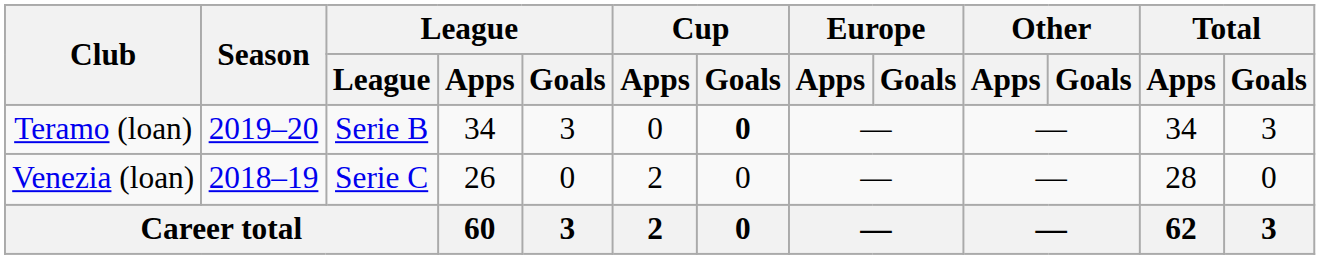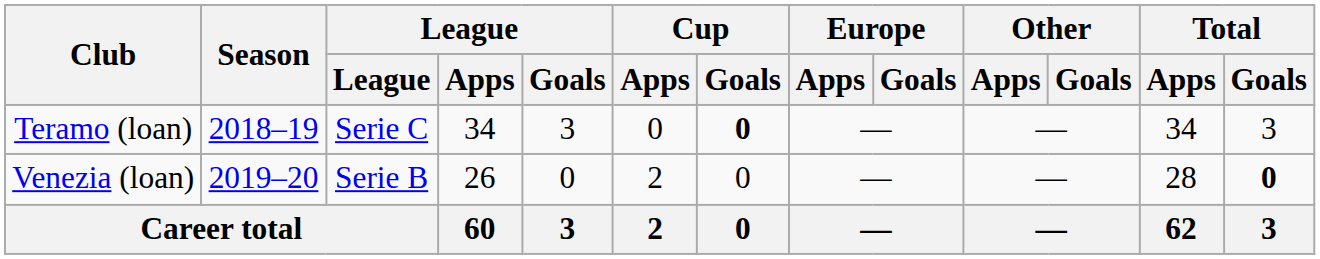Teramo (loan) | Season: 2019–20 -> 2018–19
Teramo (loan) | League: Serie B -> Serie C
Venezia (loan) | Season: 2018–19 -> 2019–20
Venezia (loan) | League: Serie C -> Serie B
Venezia (loan) | Total / Goals: normal -> bold
